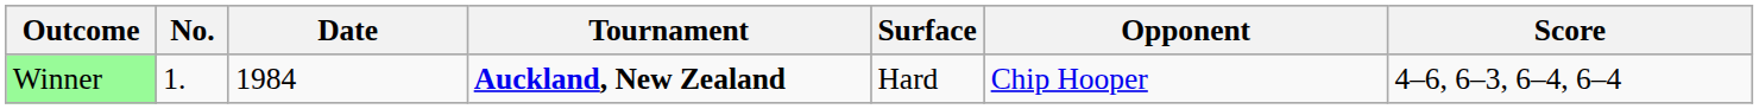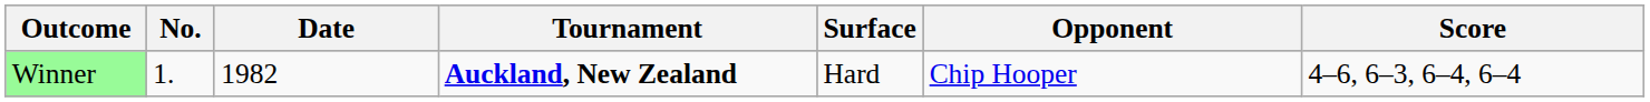Winner | Date: 1984 -> 1982
